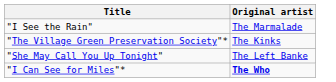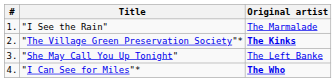+ column: # | 1. | 2. | 3. | 4.
"The Village Green Preservation Society"* | Original artist: normal -> bold
